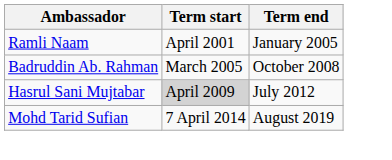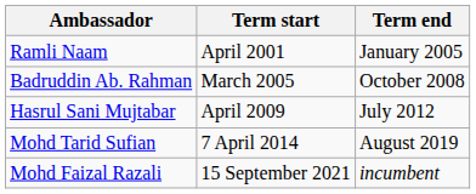Hasrul Sani Mujtabar | Term start: lightgrey background -> no background
+ row: Mohd Faizal Razali | 15 September 2021 | incumbent
